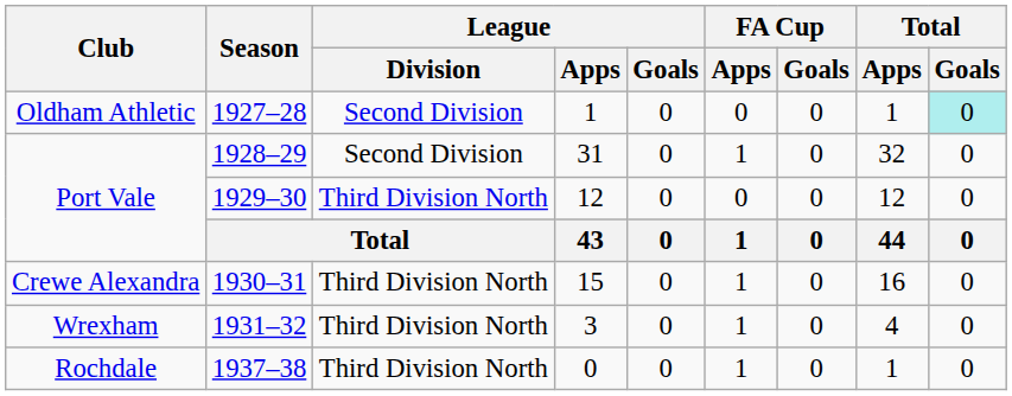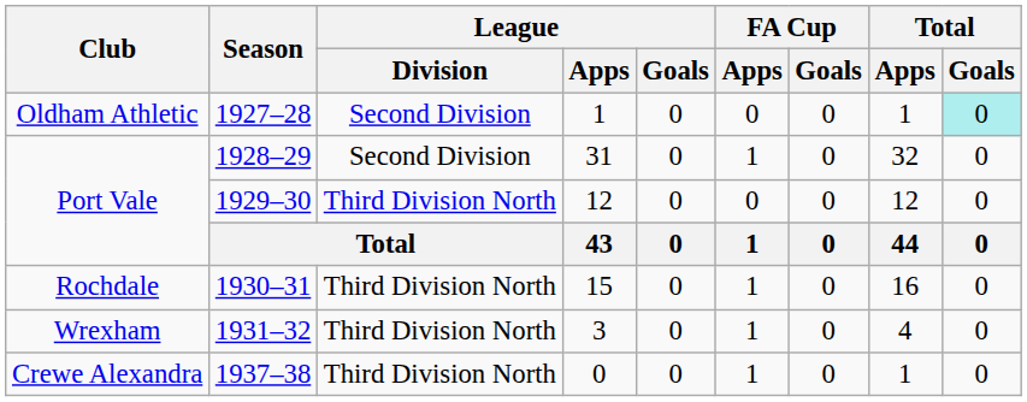1930–31 | Club: Crewe Alexandra -> Rochdale
1937–38 | Club: Rochdale -> Crewe Alexandra
